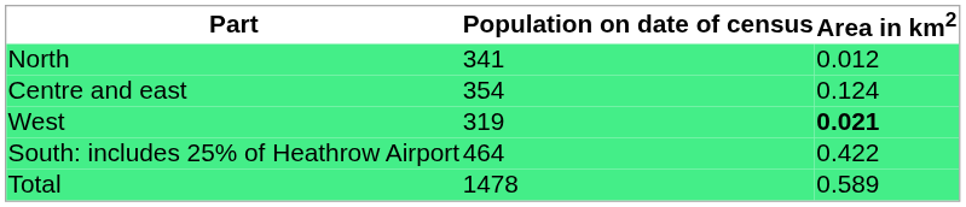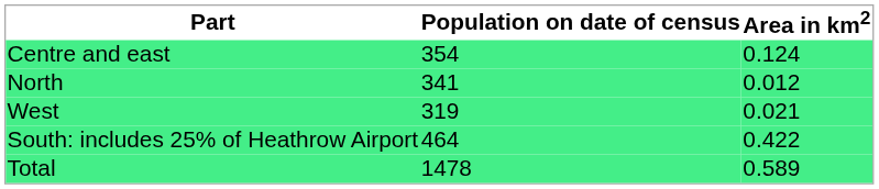rows swapped: Centre and east <-> North
West | Area in km2: bold -> normal
